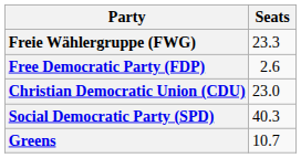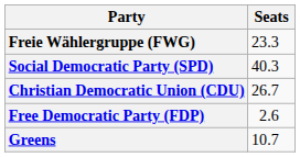rows swapped: Social Democratic Party (SPD) <-> Free Democratic Party (FDP)
Christian Democratic Union (CDU) | Seats: 23.0 -> 26.7
